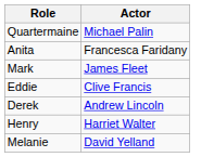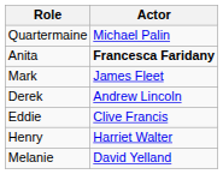Anita | Actor: normal -> bold
rows swapped: Eddie <-> Derek
